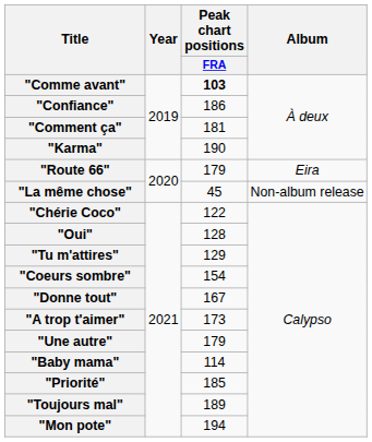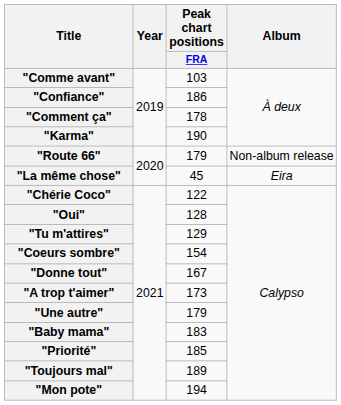"Comme avant" | Peak chart positions / FRA: bold -> normal
"Comment ça" | Peak chart positions / FRA: 181 -> 178
"Route 66" | Album: Eira -> Non-album release
"La même chose" | Album: Non-album release -> Eira
"Baby mama" | Peak chart positions / FRA: 114 -> 183
